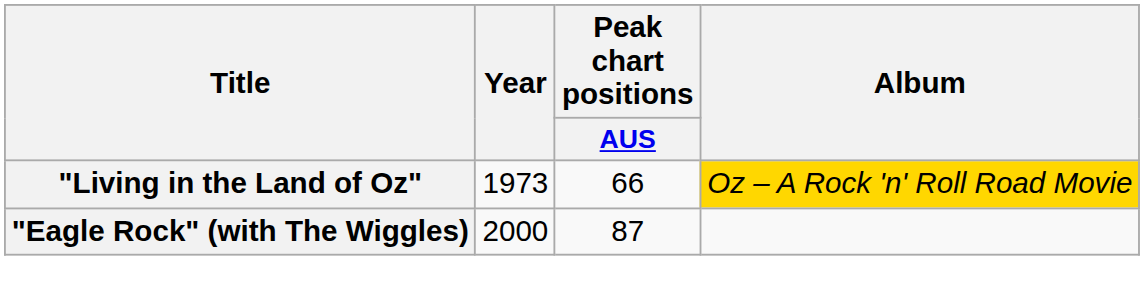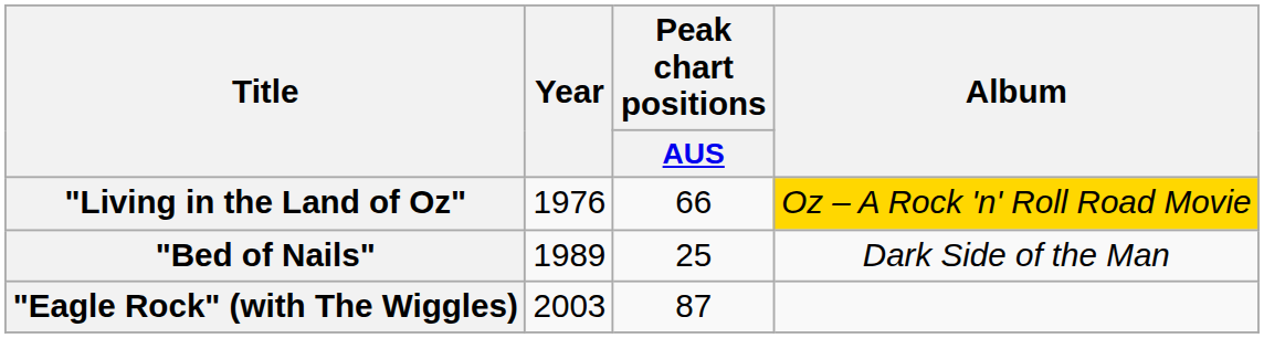"Living in the Land of Oz" | Year: 1973 -> 1976
+ row: "Bed of Nails" | 1989 | 25 | Dark Side of the Man
"Eagle Rock" (with The Wiggles) | Year: 2000 -> 2003
